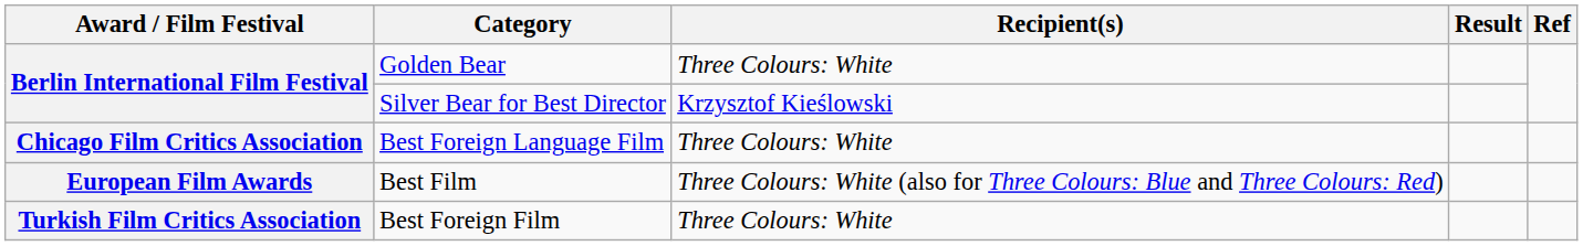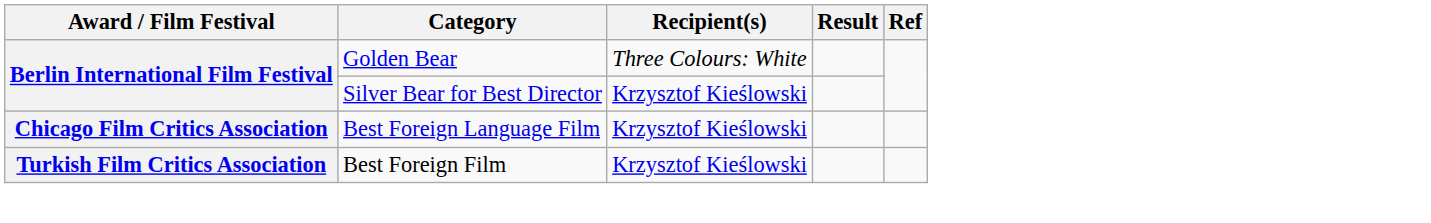Best Foreign Language Film | Recipient(s): Three Colours: White -> Krzysztof Kieślowski
- row: European Film Awards | Best Film | Three Colours: White (also for Three Colours: Blue and Three Colours: Red)
Best Foreign Film | Recipient(s): Three Colours: White -> Krzysztof Kieślowski
